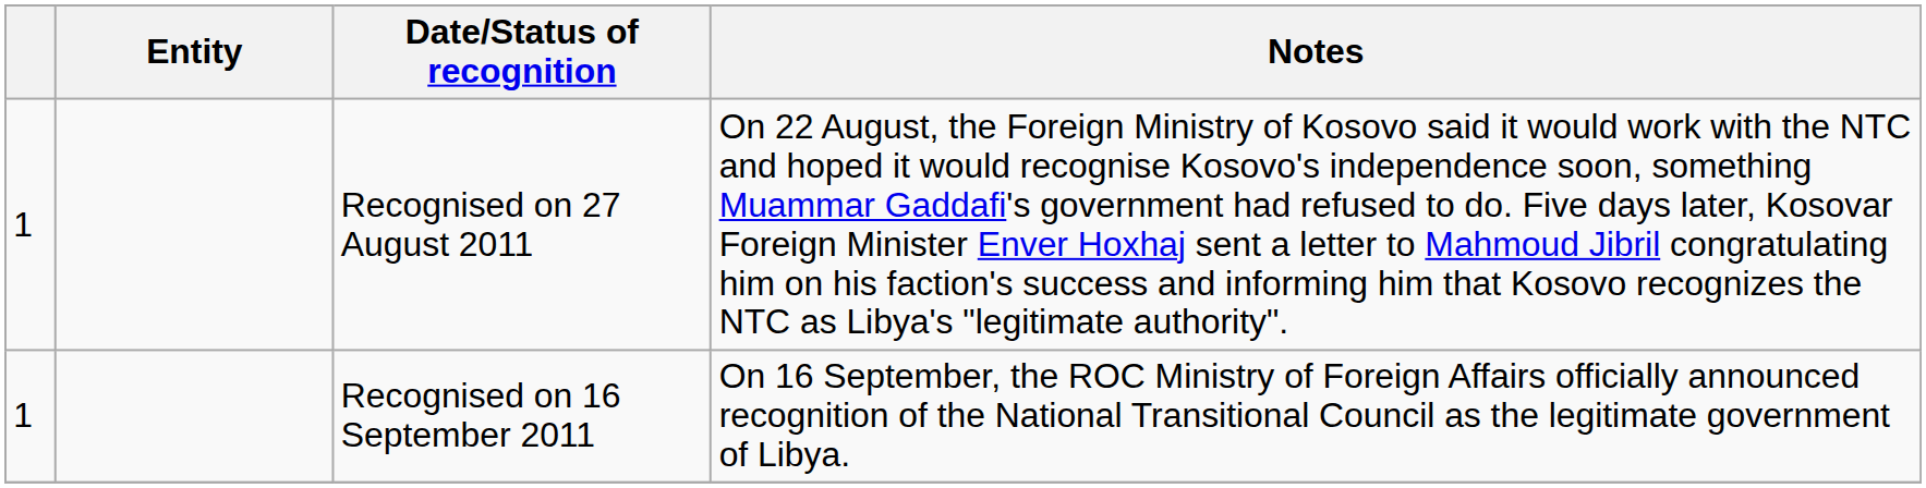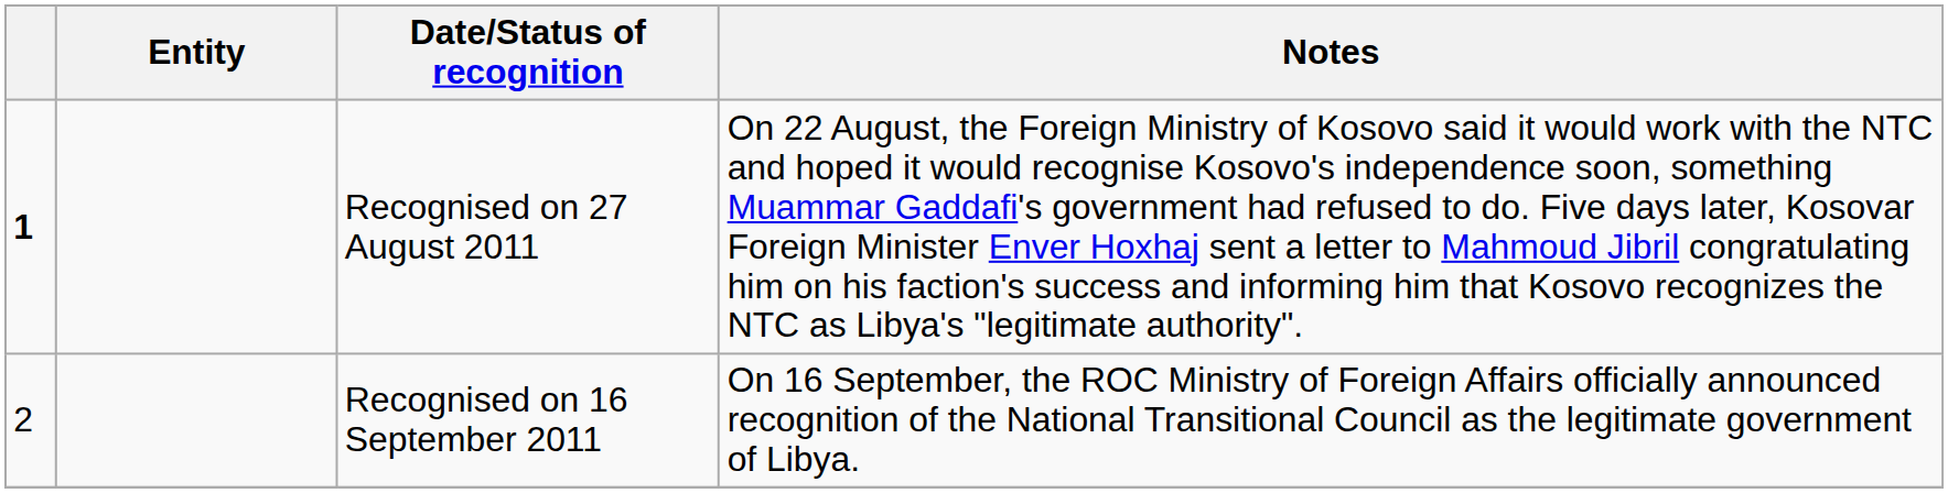Recognised on 27 August 2011 | column 1: normal -> bold
Recognised on 16 September 2011 | column 1: 1 -> 2
